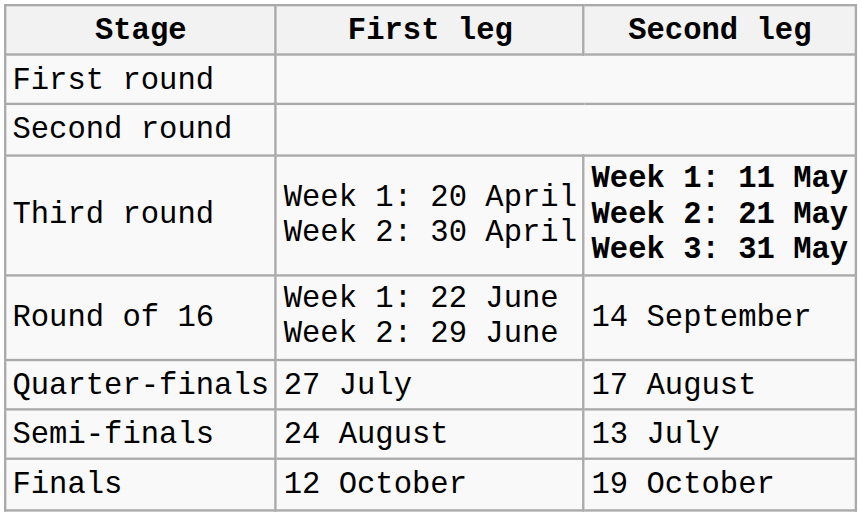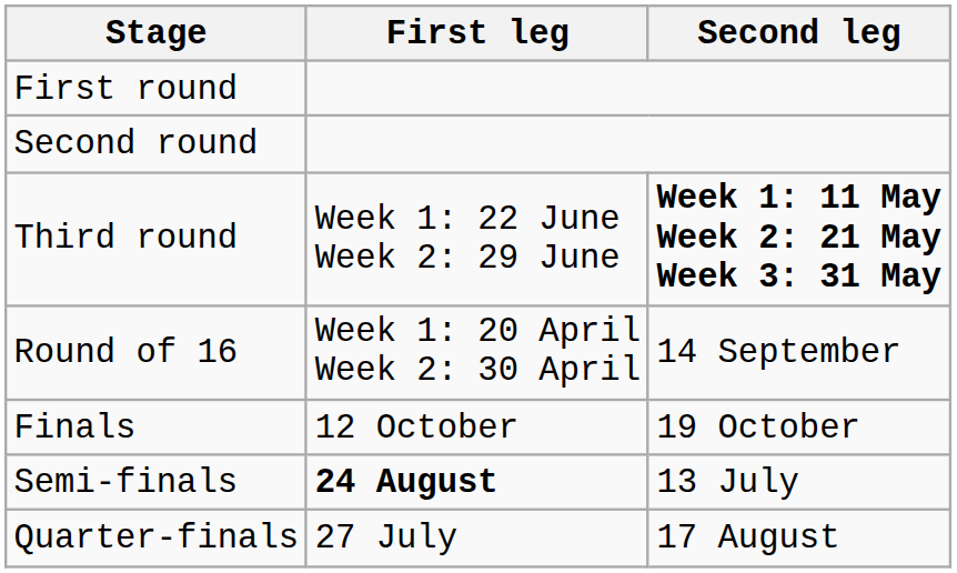Third round | First leg: Week 1: 20 April Week 2: 30 April -> Week 1: 22 June Week 2: 29 June
Round of 16 | First leg: Week 1: 22 June Week 2: 29 June -> Week 1: 20 April Week 2: 30 April
rows swapped: Quarter-finals <-> Finals
Semi-finals | First leg: normal -> bold
